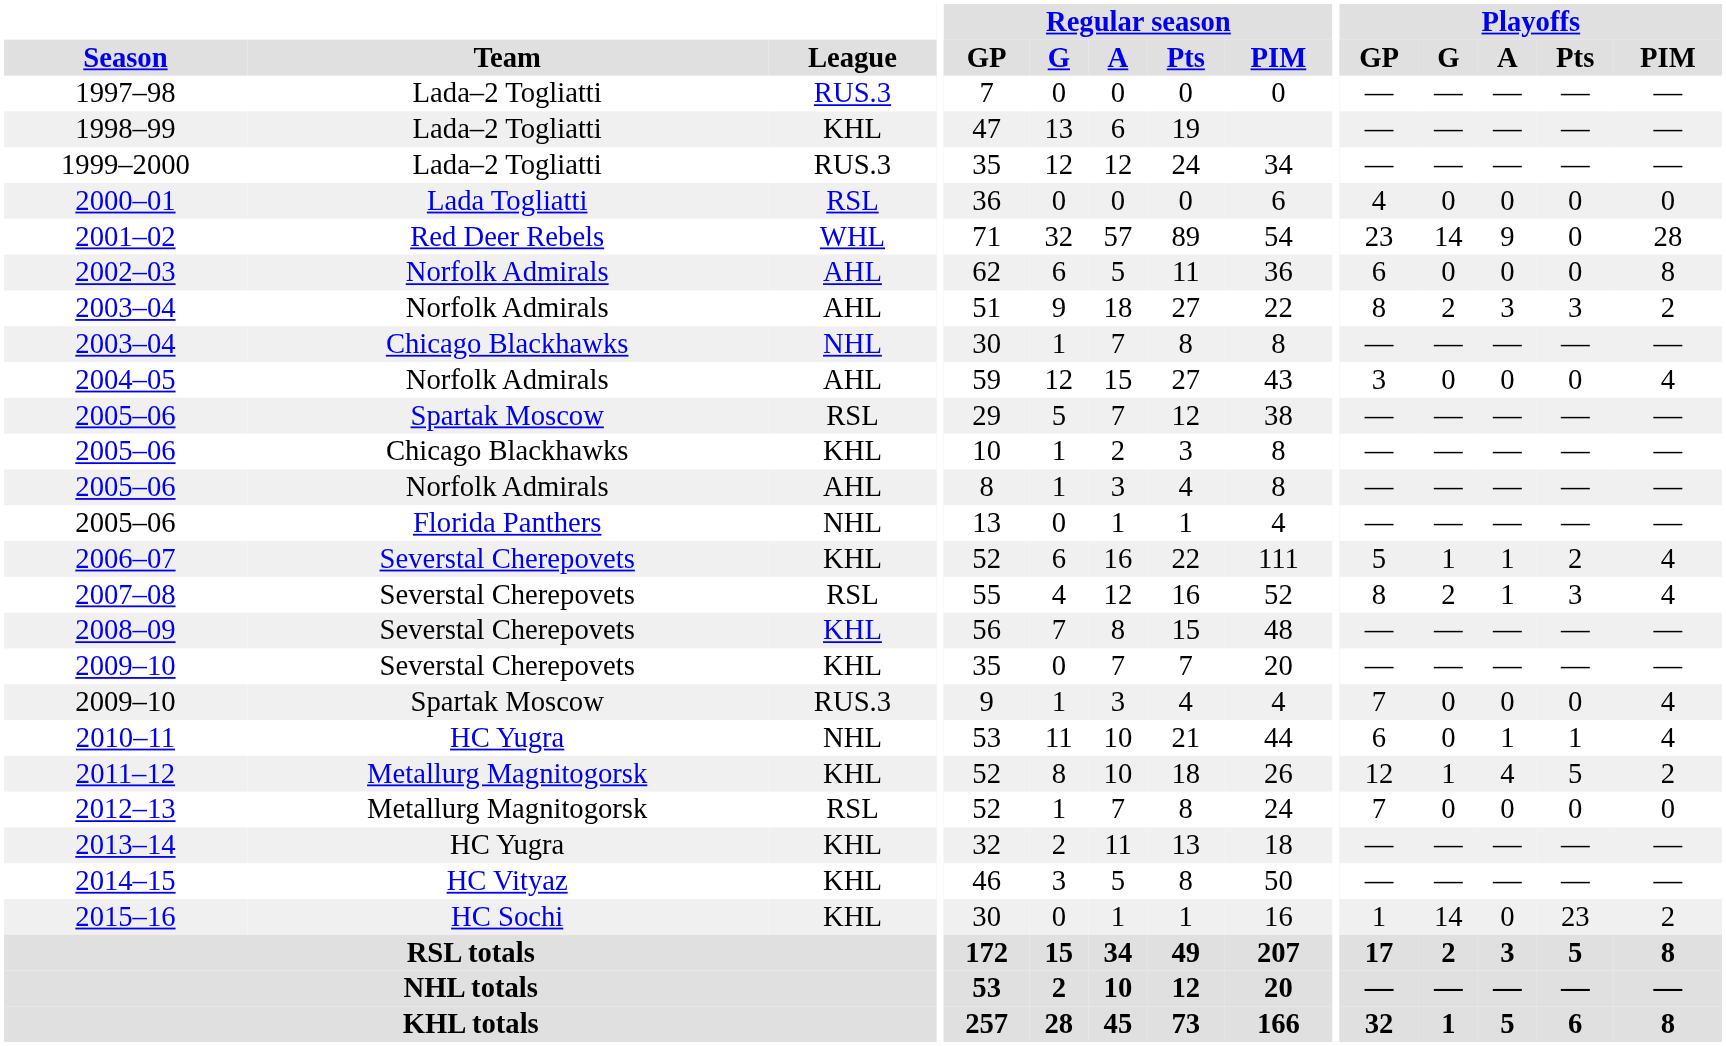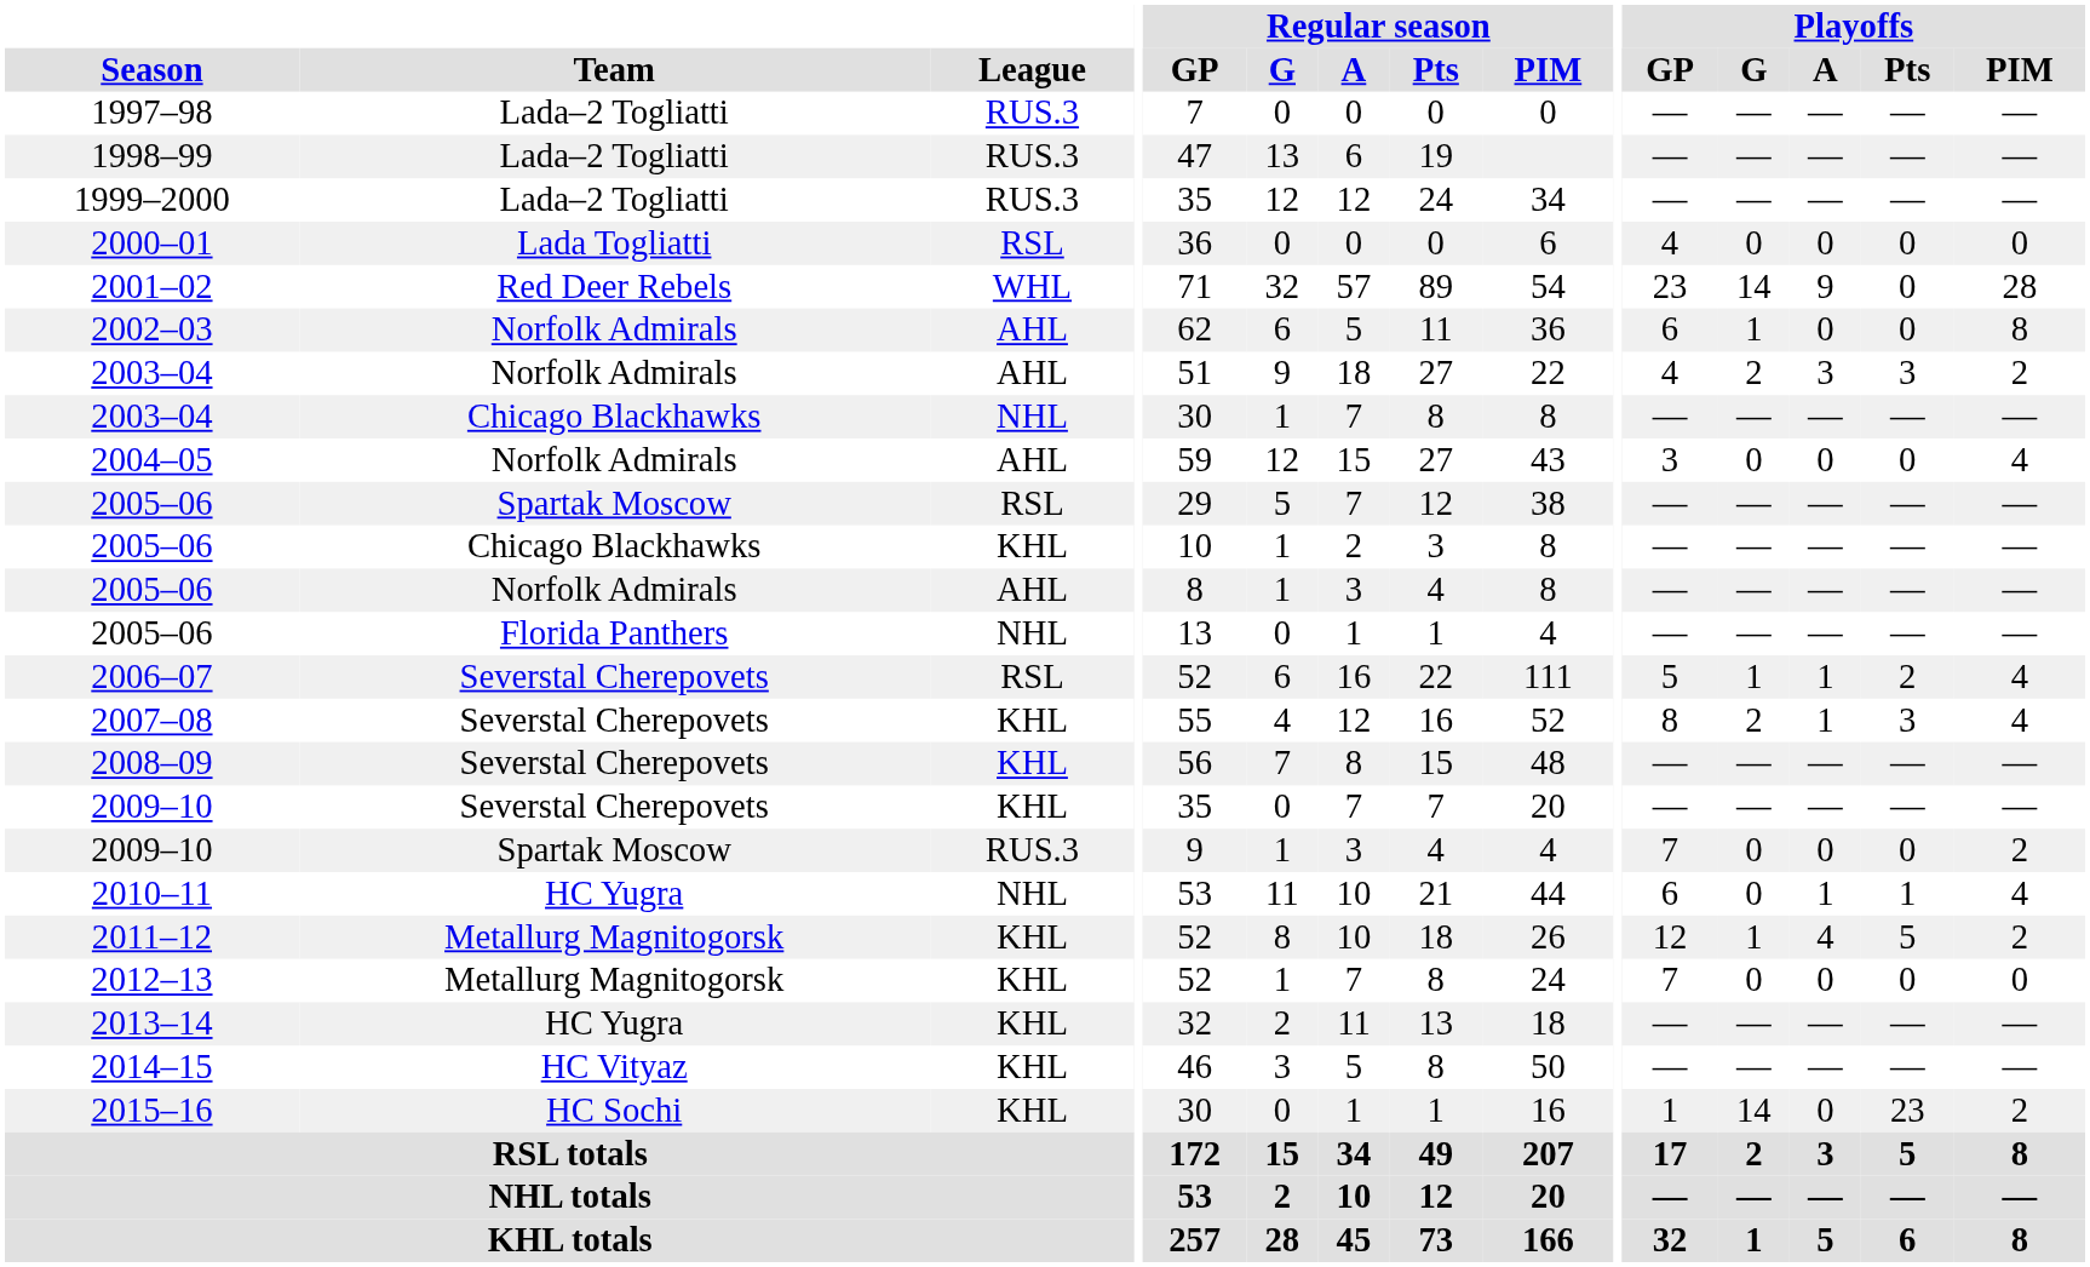1998–99 | League: KHL -> RUS.3
2002–03 | Playoffs / G: 0 -> 1
2003–04 / Norfolk Admirals | Playoffs / GP: 8 -> 4
2006–07 | League: KHL -> RSL
2007–08 | League: RSL -> KHL
2009–10 / Spartak Moscow | Playoffs / PIM: 4 -> 2
2012–13 | League: RSL -> KHL
